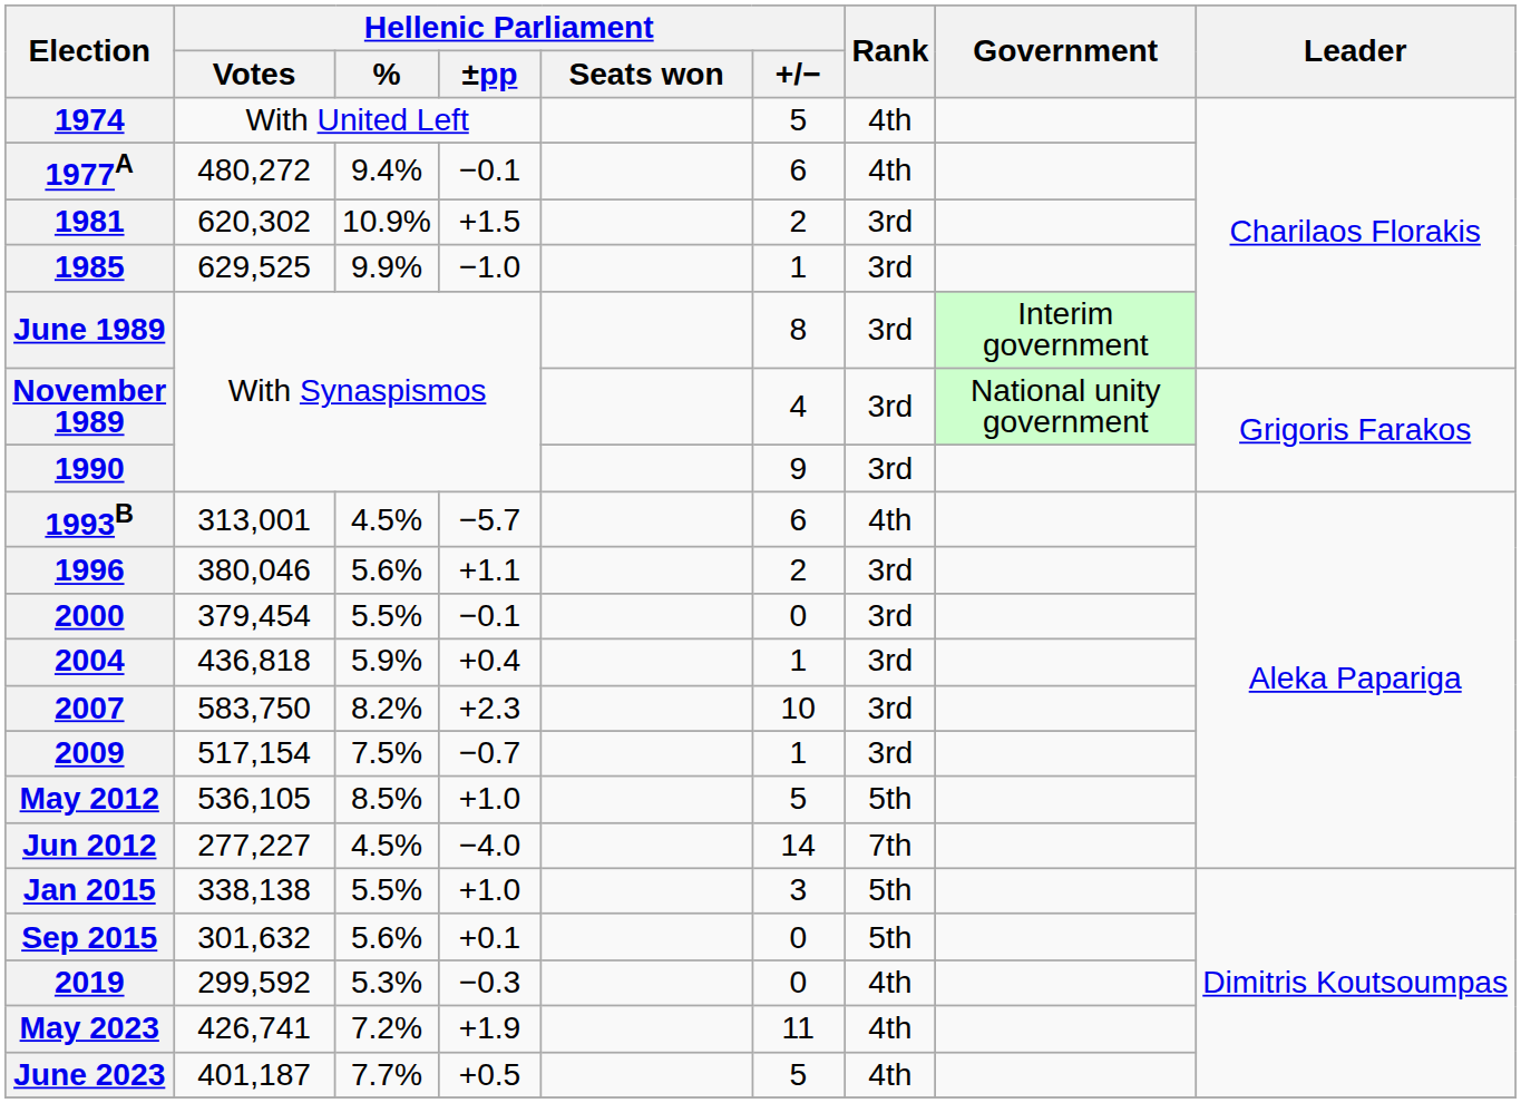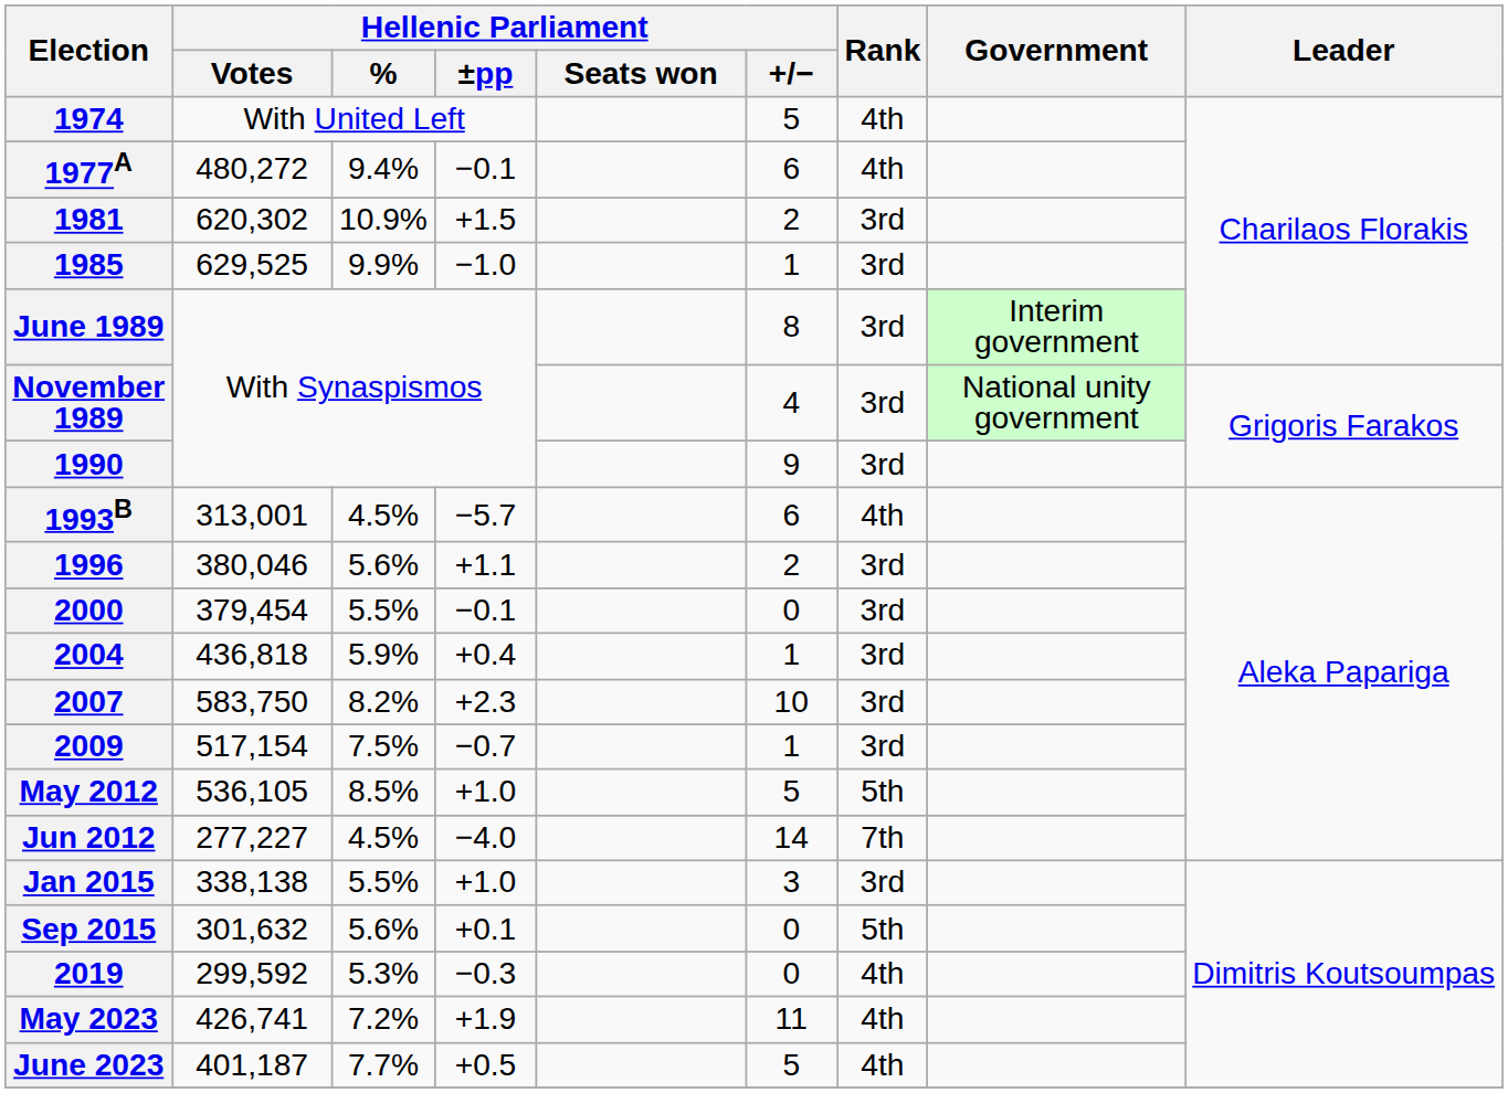Jan 2015 | Rank: 5th -> 3rd
